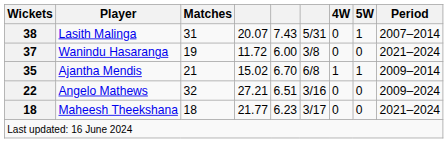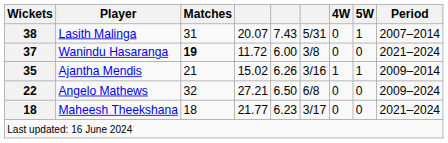Wanindu Hasaranga | Matches: normal -> bold
Ajantha Mendis | column 5: 6.70 -> 6.26
Ajantha Mendis | column 6: 6/8 -> 3/16
Angelo Mathews | column 5: 6.51 -> 6.50
Angelo Mathews | column 6: 3/16 -> 6/8
